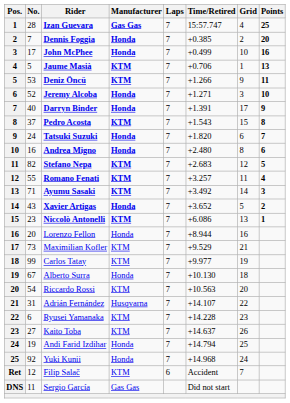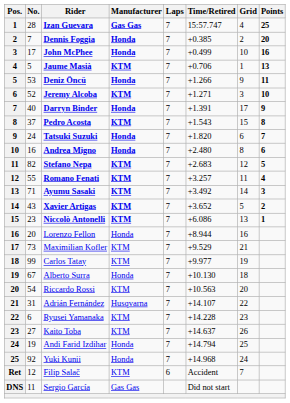Deniz Öncü | Manufacturer: KTM -> Honda
Jeremy Alcoba | Manufacturer: Honda -> KTM
Xavier Artigas | Manufacturer: Honda -> KTM
